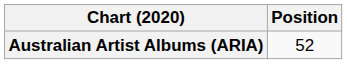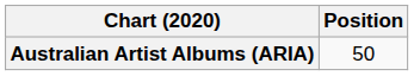Australian Artist Albums (ARIA) | Position: 52 -> 50
